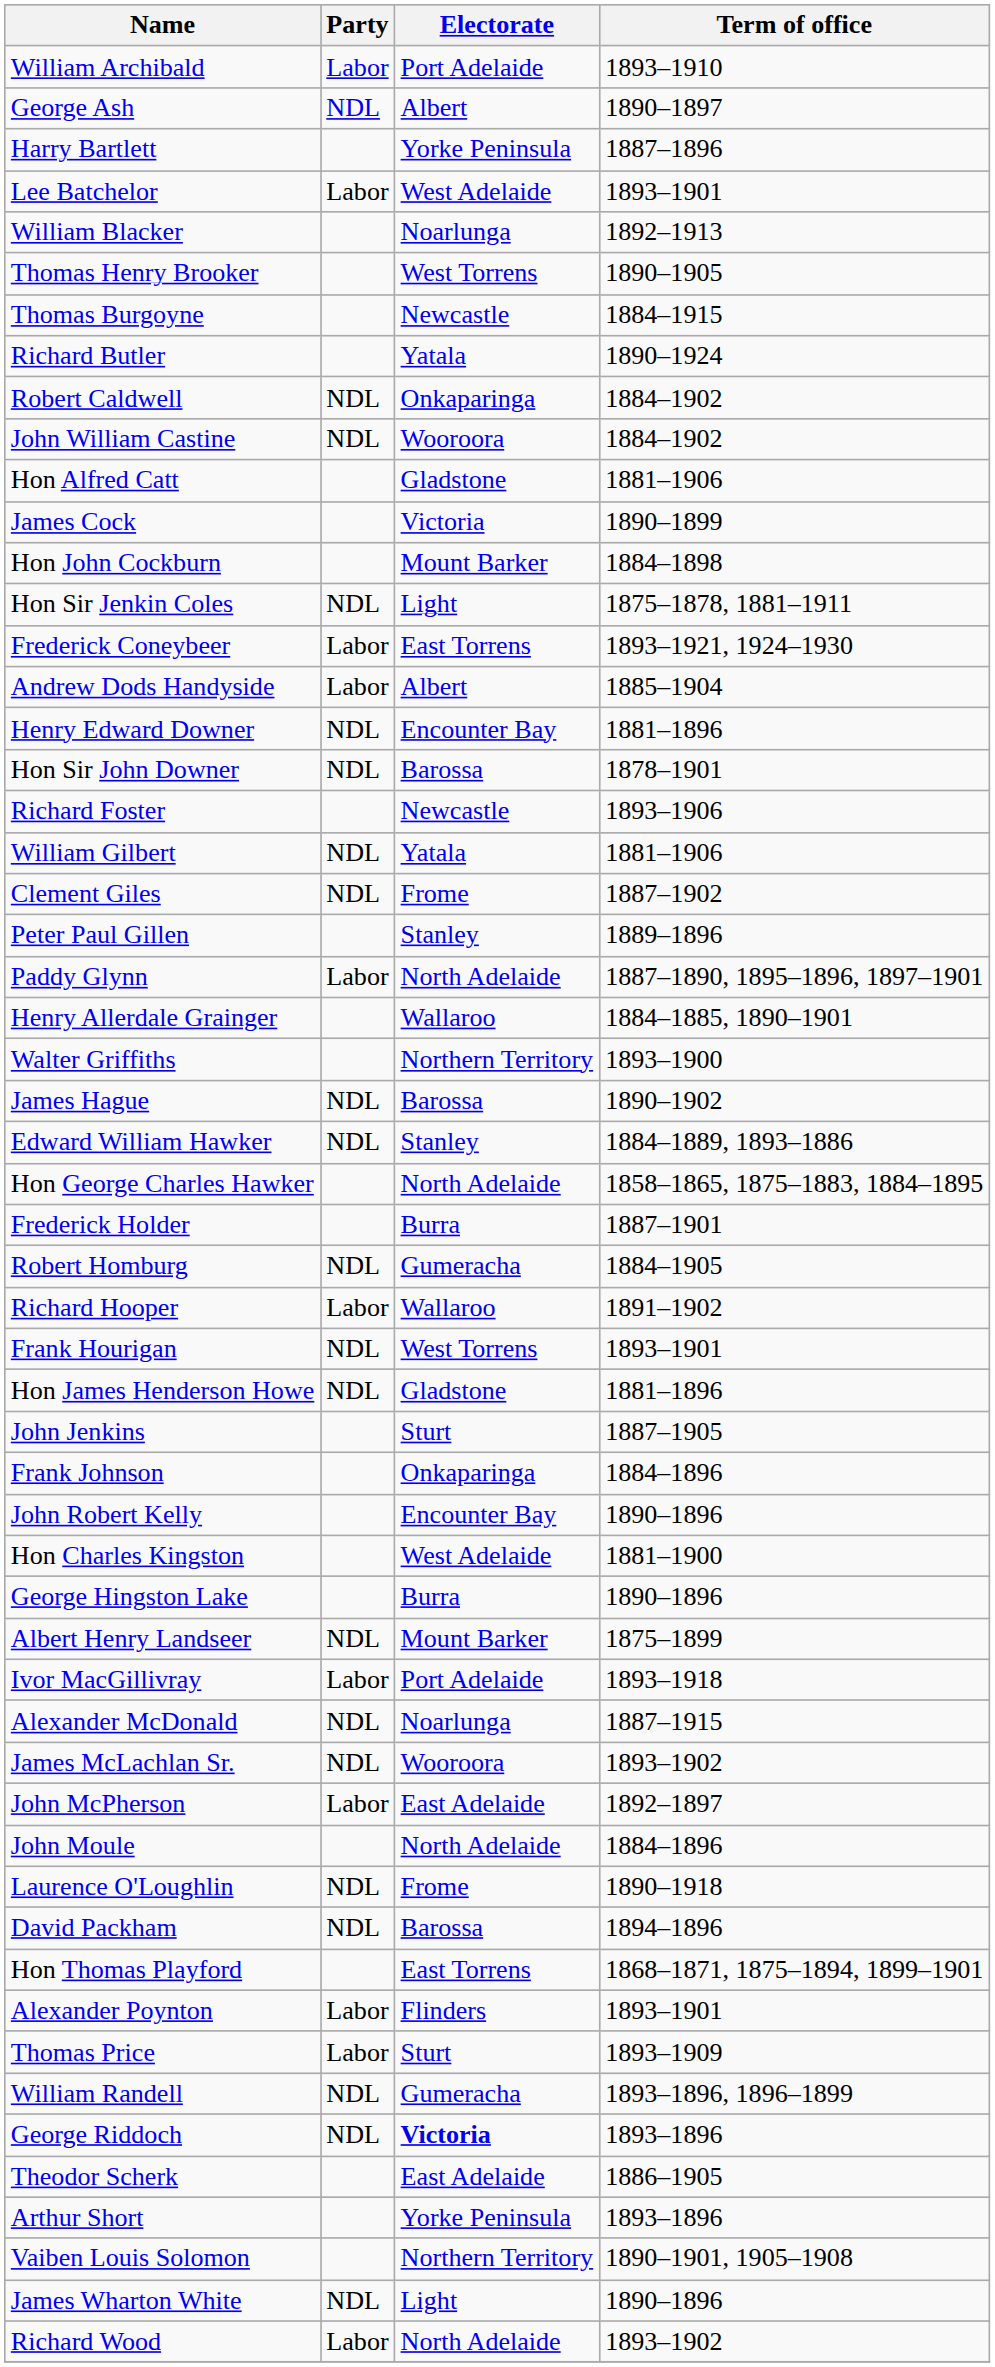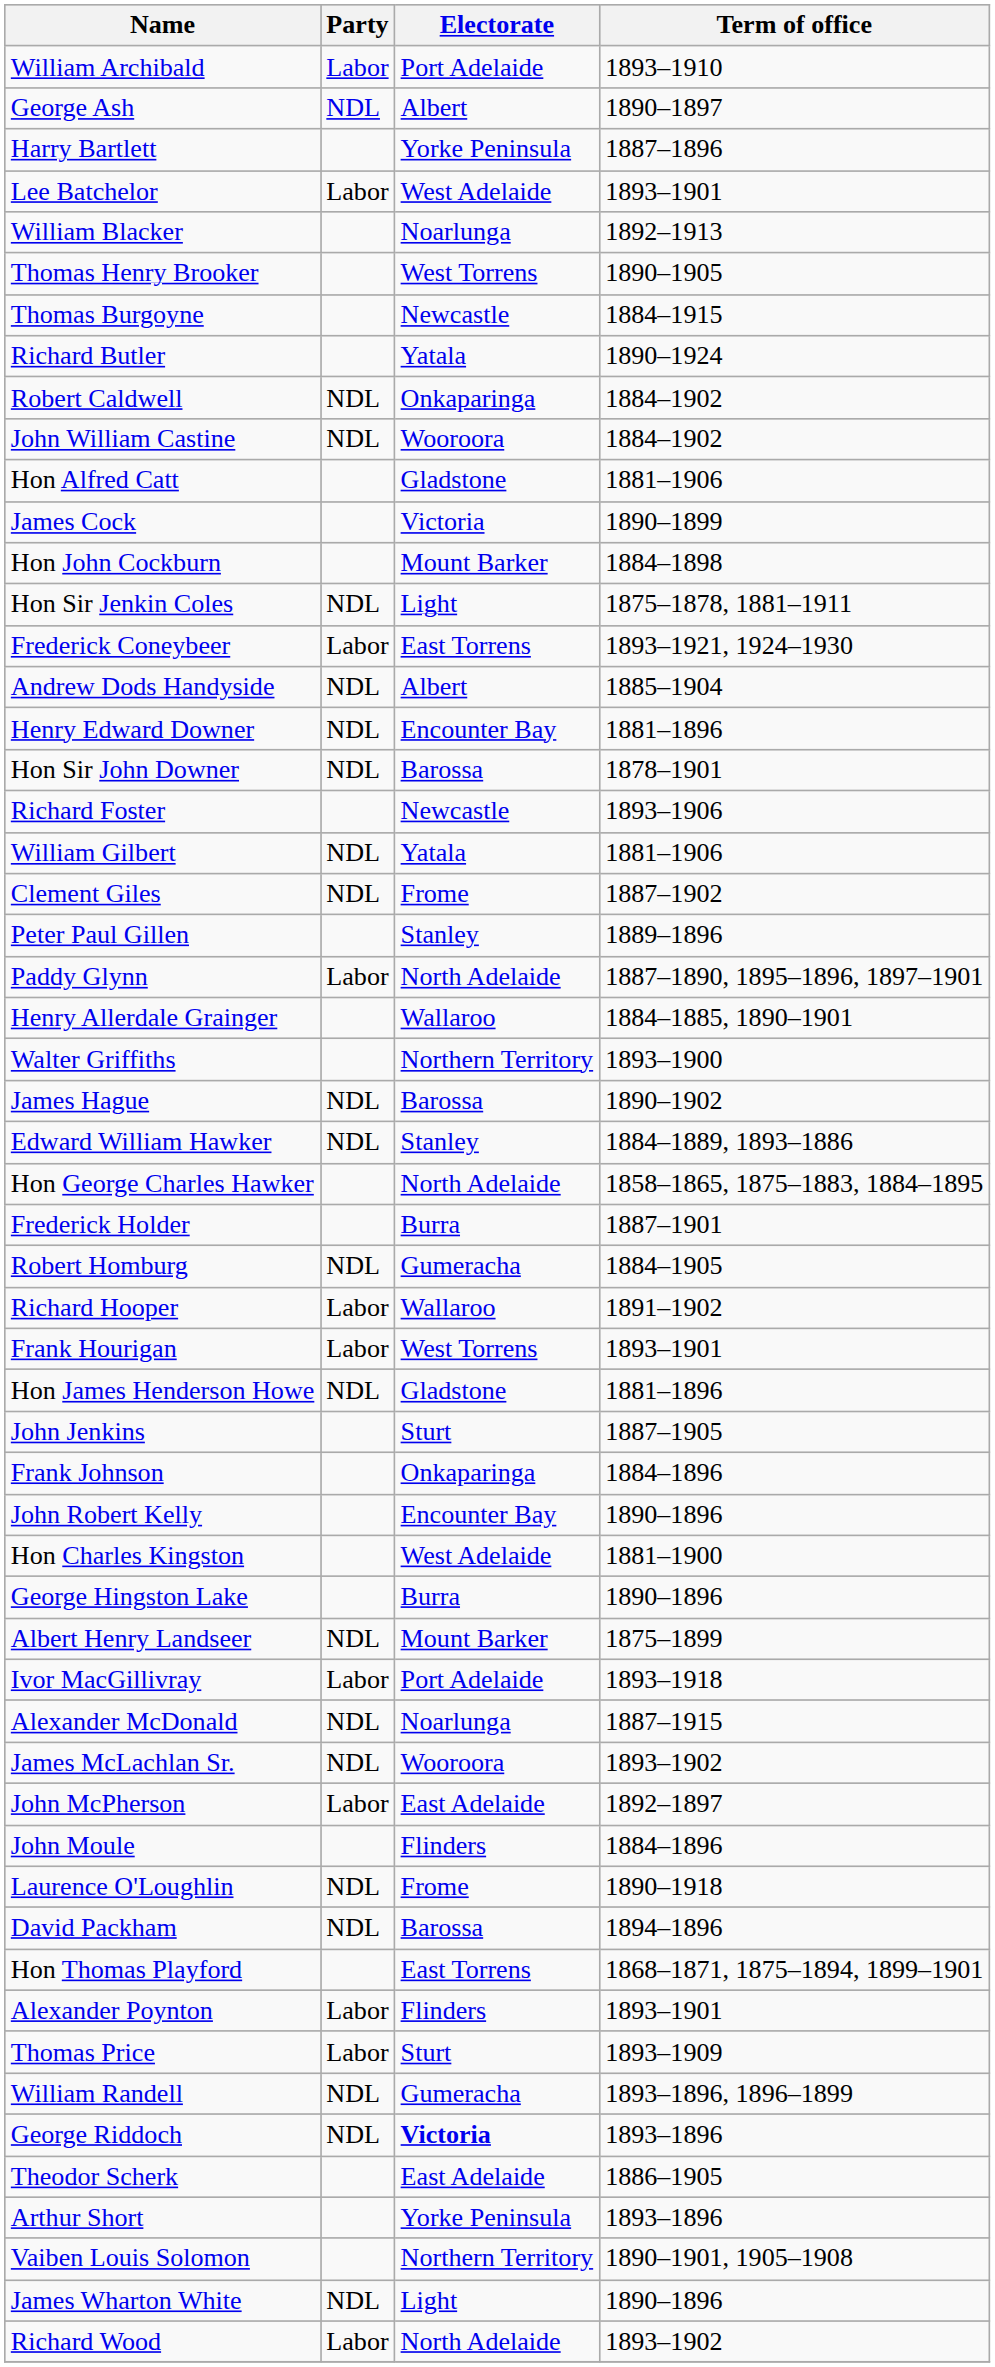Andrew Dods Handyside | Party: Labor -> NDL
Frank Hourigan | Party: NDL -> Labor
John Moule | Electorate: North Adelaide -> Flinders
